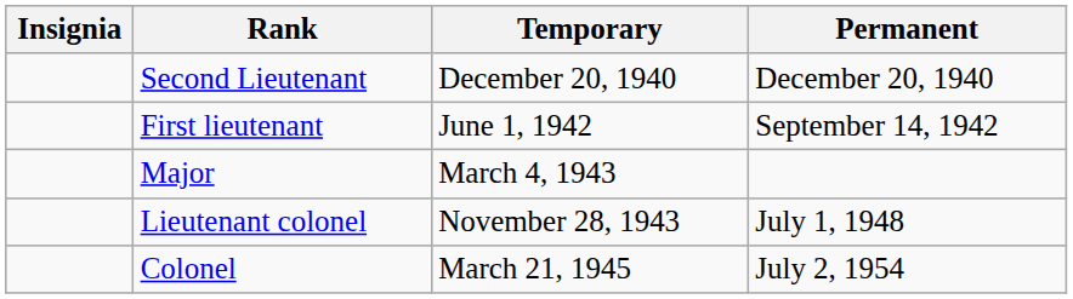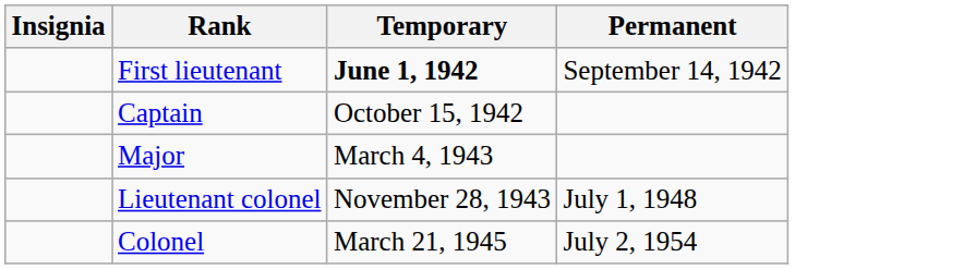- row: Second Lieutenant | December 20, 1940 | December 20, 1940
First lieutenant | Temporary: normal -> bold
+ row: Captain | October 15, 1942
